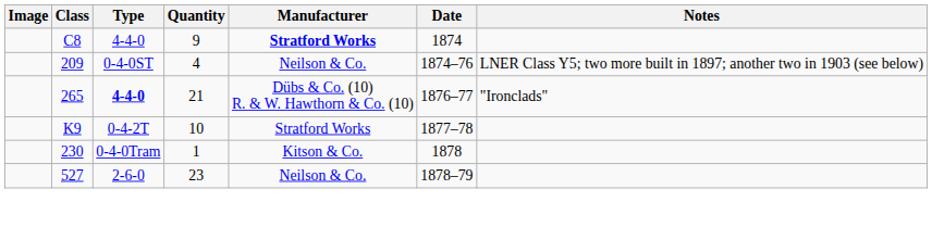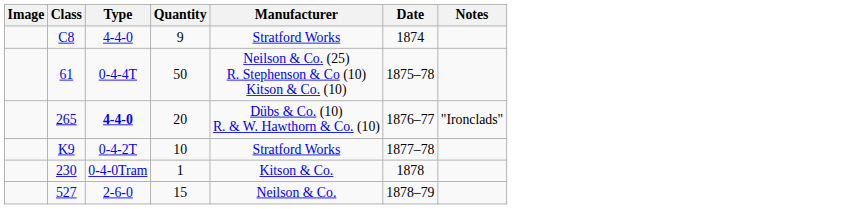C8 | Manufacturer: bold -> normal
- row: 209 | 0-4-0ST | 4 | Neilson & Co. | 1874–76 | LNER Class Y5; two more built in 1897; another two in 1903 (see below)
+ row: 61 | 0-4-4T | 50 | Neilson & Co. (25) R. Stephenson & Co (10) Kitson & Co. (10) | 1875–78
265 | Quantity: 21 -> 20
527 | Quantity: 23 -> 15
